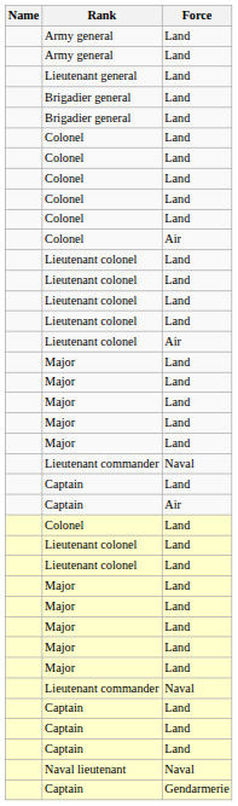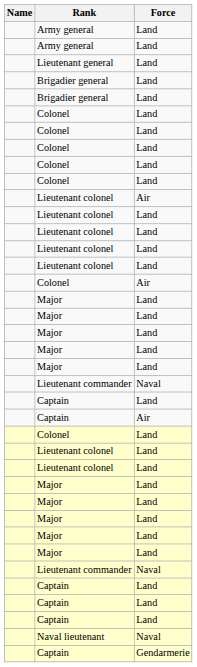rows swapped: Colonel / Air <-> Lieutenant colonel / Air
